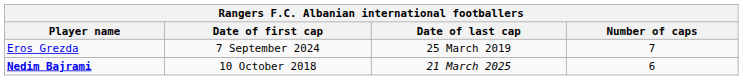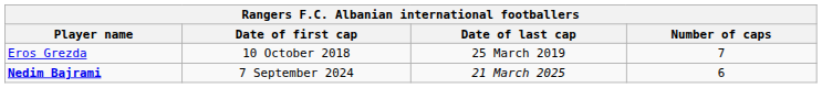Eros Grezda | Date of first cap: 7 September 2024 -> 10 October 2018
Nedim Bajrami | Date of first cap: 10 October 2018 -> 7 September 2024
